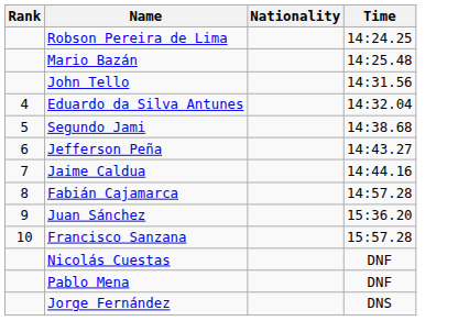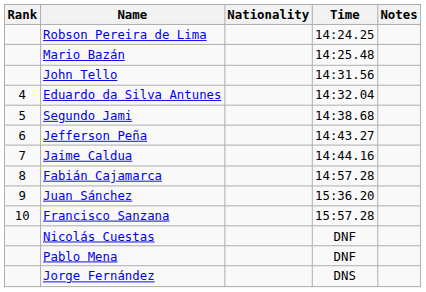+ column: Notes
